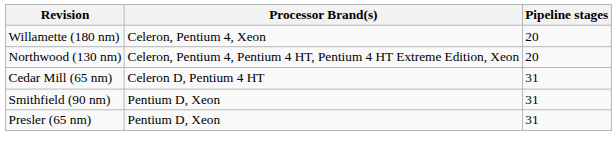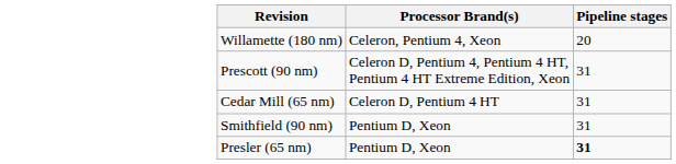- row: Northwood (130 nm) | Celeron, Pentium 4, Pentium 4 HT, Pentium 4 HT Extreme Edition, Xeon | 20
+ row: Prescott (90 nm) | Celeron D, Pentium 4, Pentium 4 HT, Pentium 4 HT Extreme Edition, Xeon | 31
Presler (65 nm) | Pipeline stages: normal -> bold
